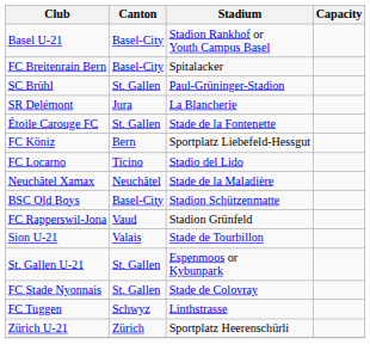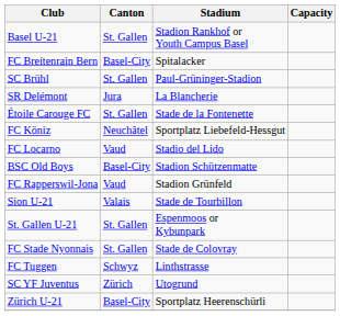Basel U-21 | Canton: Basel-City -> St. Gallen
FC Köniz | Canton: Bern -> Neuchâtel
FC Locarno | Canton: Ticino -> Vaud
- row: Neuchâtel Xamax | Neuchâtel | Stade de la Maladière
+ row: SC YF Juventus | Zürich | Utogrund
Zürich U-21 | Canton: Zürich -> Basel-City
